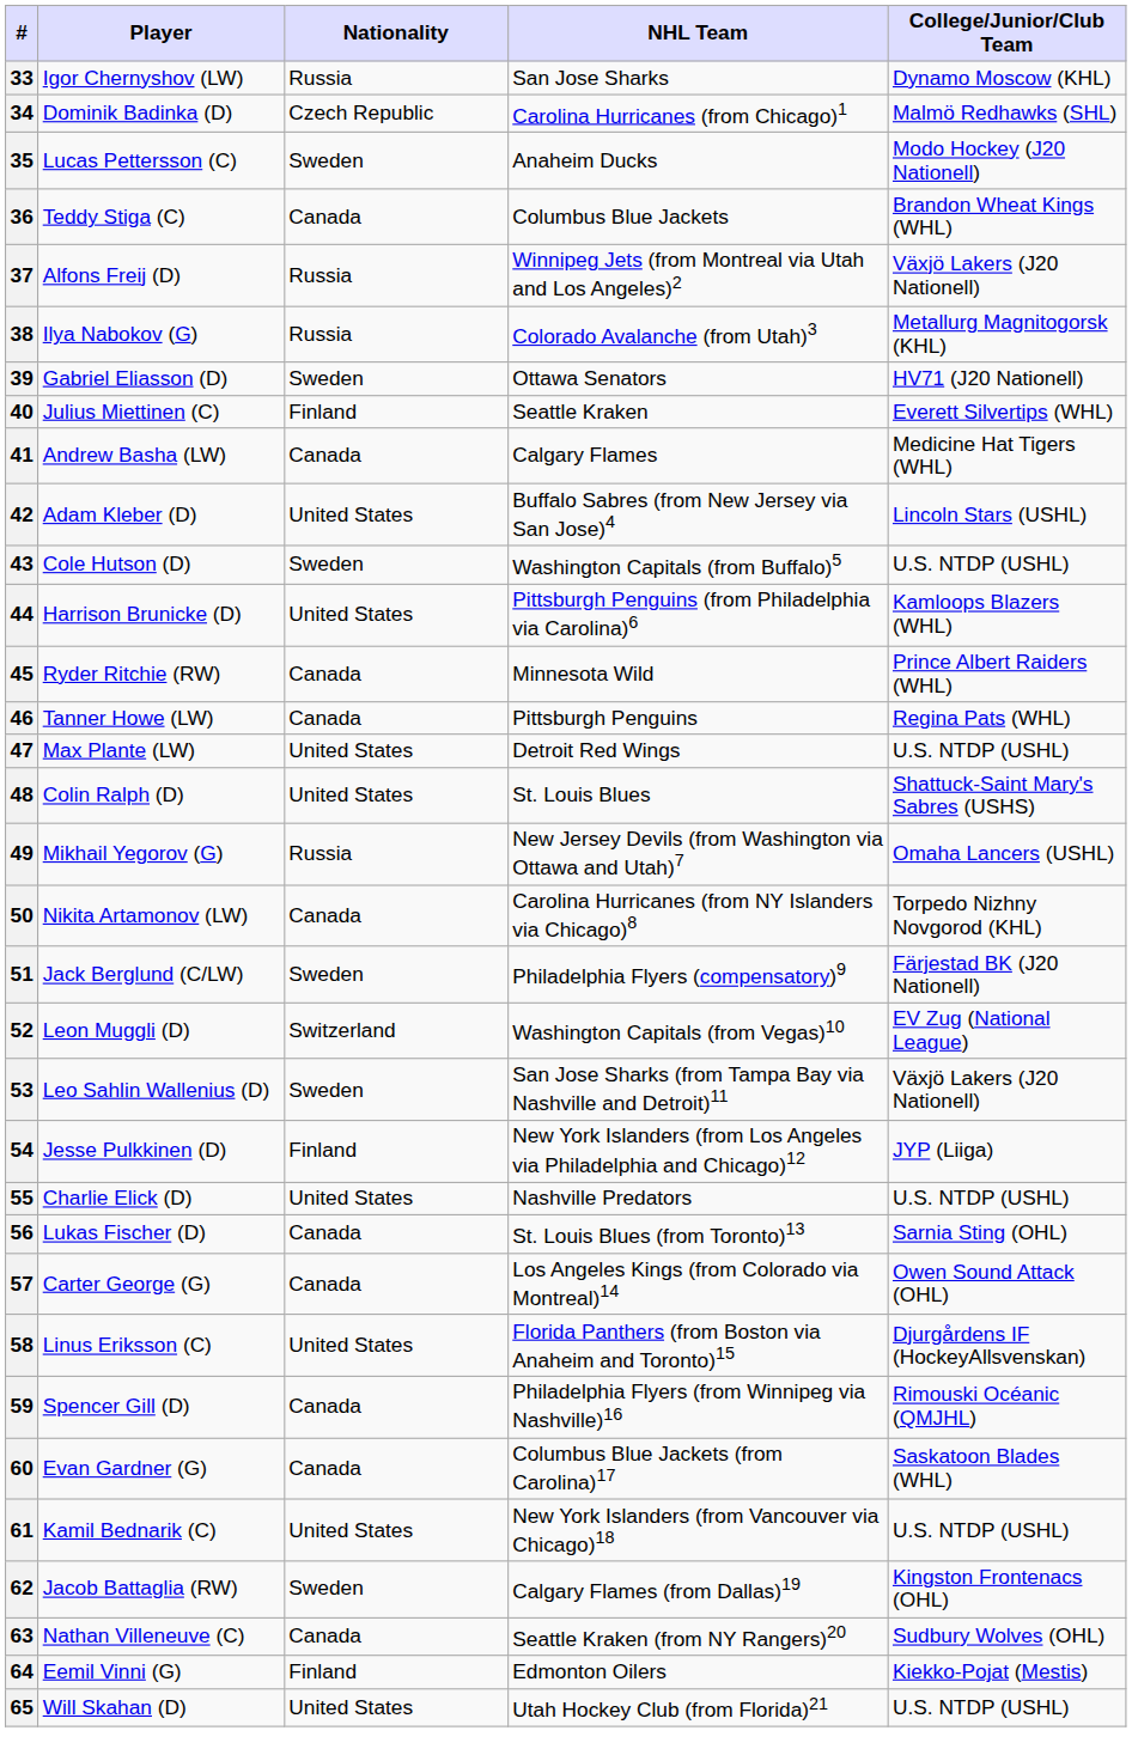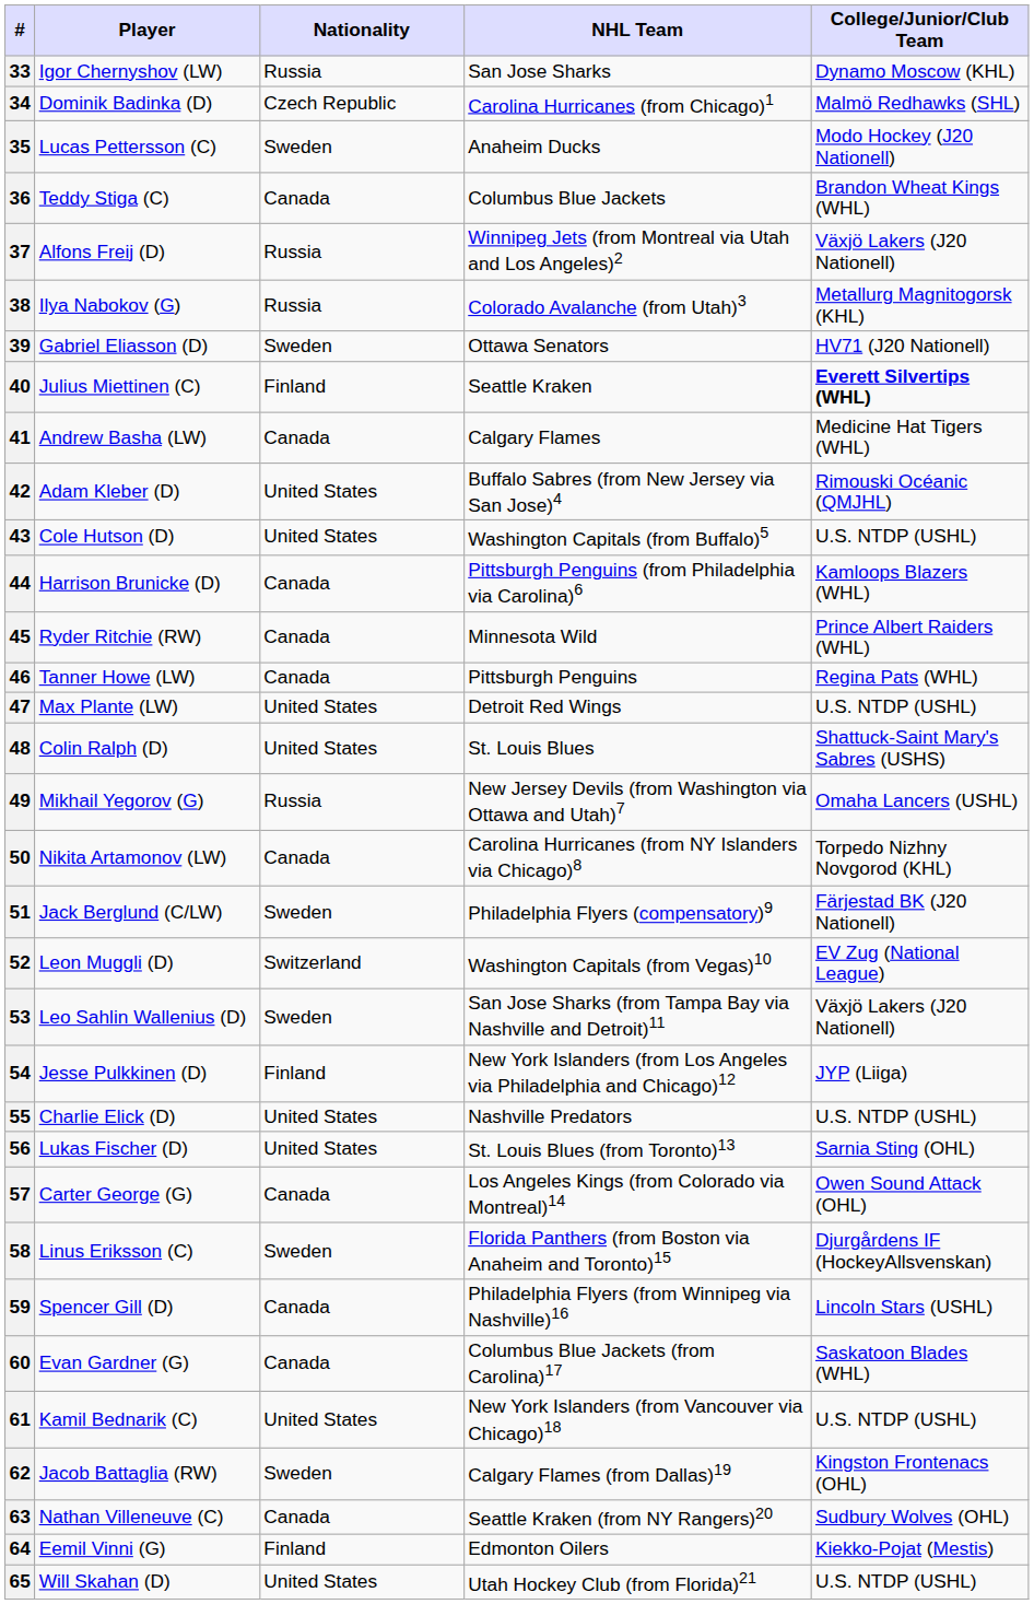40 | College/Junior/Club Team: normal -> bold
42 | College/Junior/Club Team: Lincoln Stars (USHL) -> Rimouski Océanic (QMJHL)
43 | Nationality: Sweden -> United States
44 | Nationality: United States -> Canada
56 | Nationality: Canada -> United States
58 | Nationality: United States -> Sweden
59 | College/Junior/Club Team: Rimouski Océanic (QMJHL) -> Lincoln Stars (USHL)
